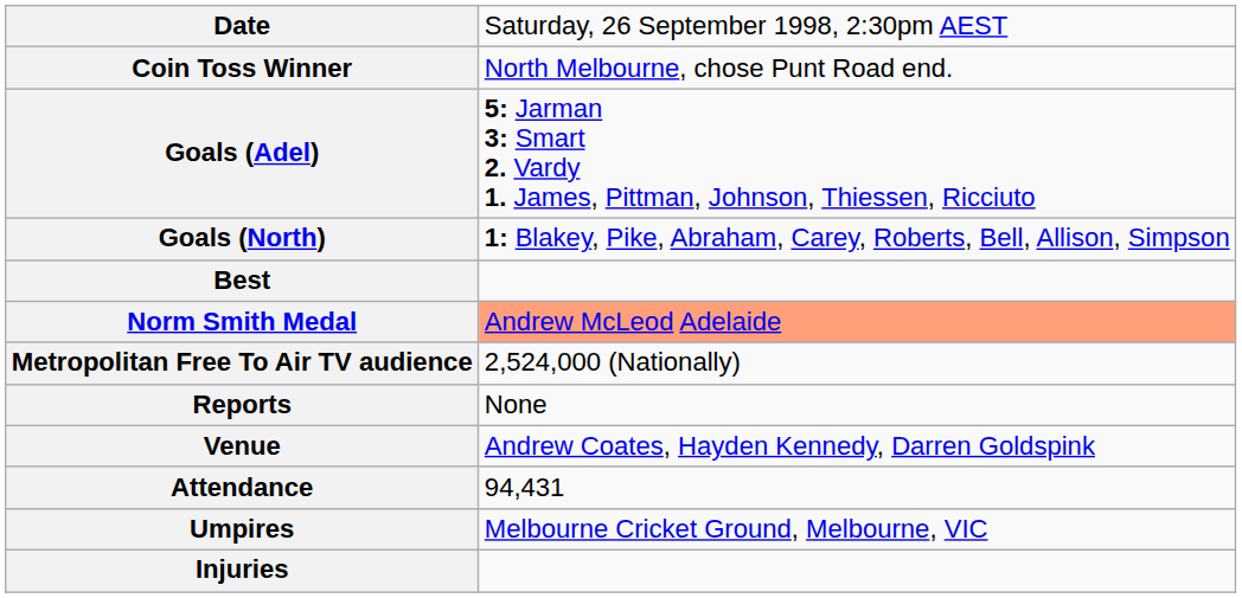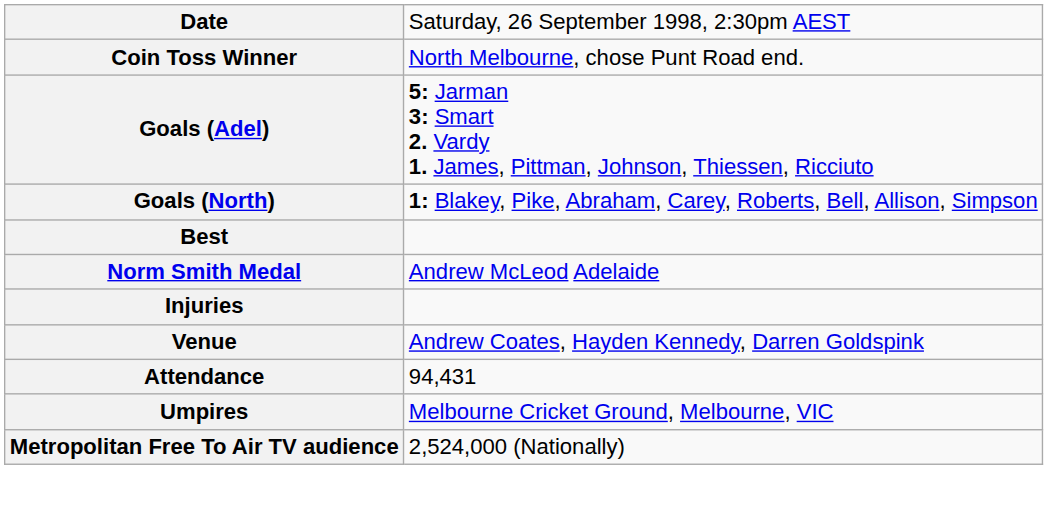Norm Smith Medal | column 2: lightsalmon background -> no background
rows swapped: Injuries <-> Metropolitan Free To Air TV audience
- row: Reports | None
